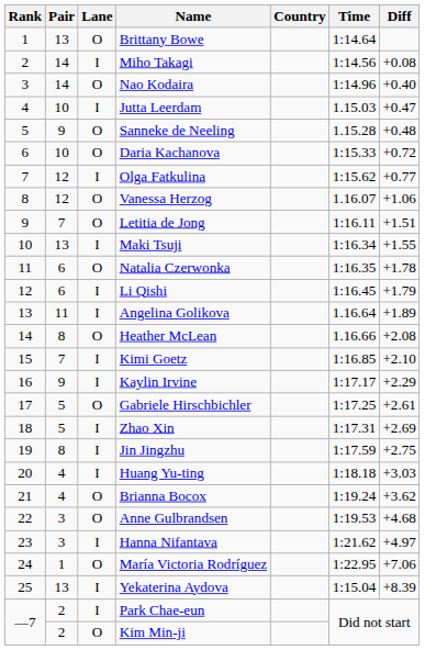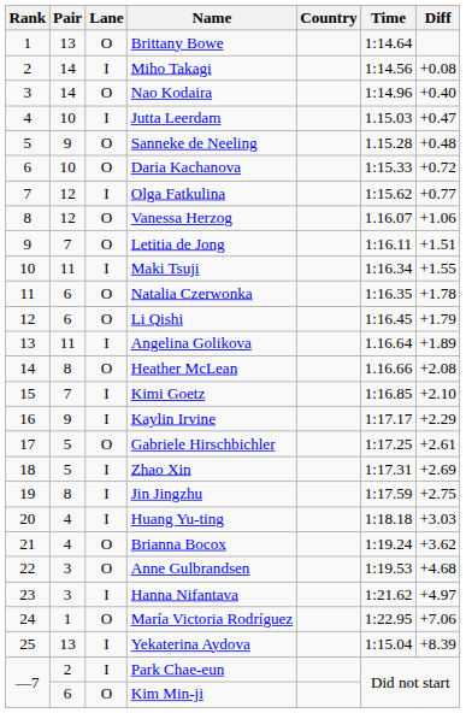Maki Tsuji | Pair: 13 -> 11
Li Qishi | Lane: I -> O
Kim Min-ji | Pair: 2 -> 6
